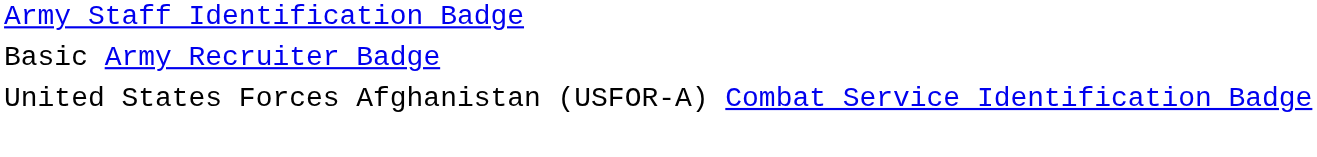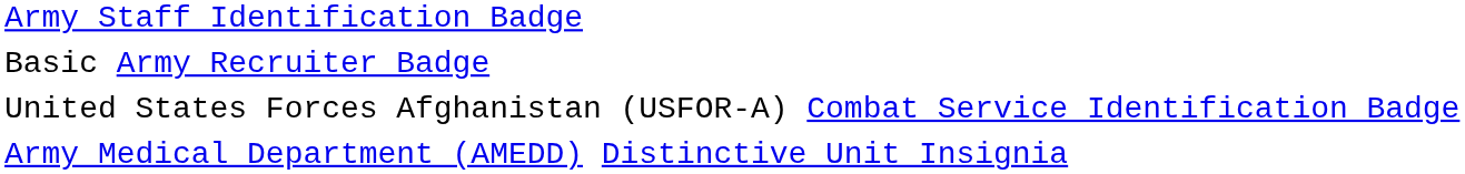+ row: Army Medical Department (AMEDD) Distinctive Unit Insignia
